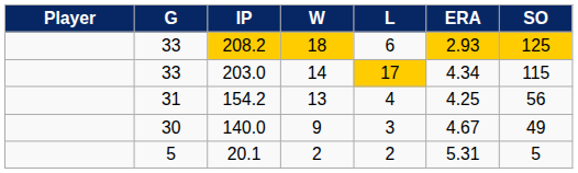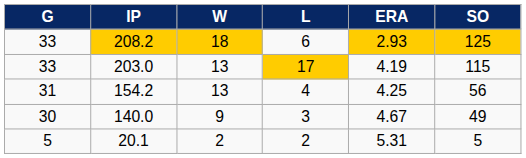- column: Player
203.0 | W: 14 -> 13
203.0 | ERA: 4.34 -> 4.19
